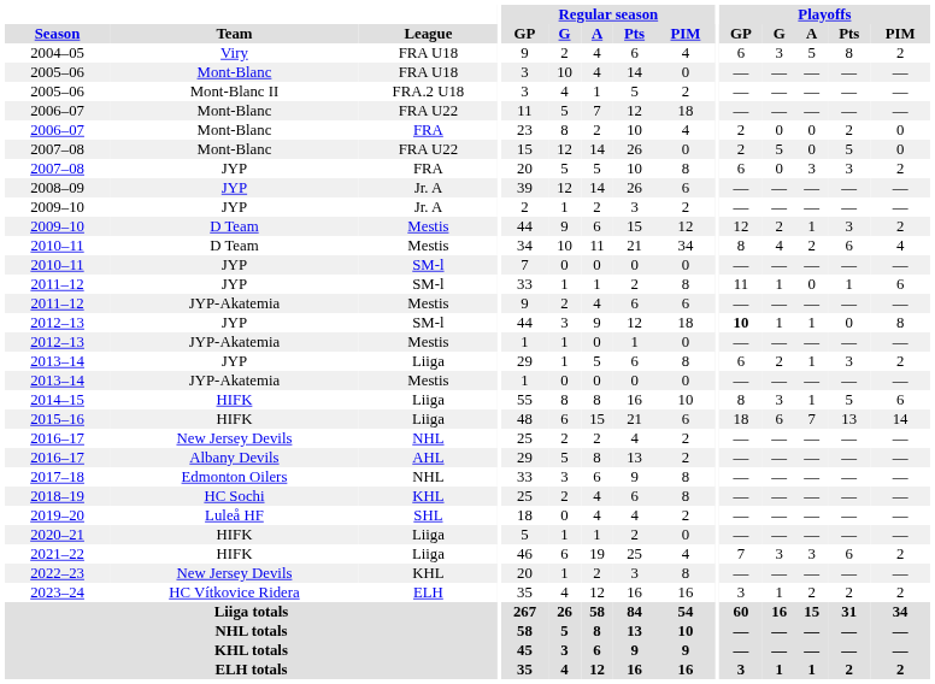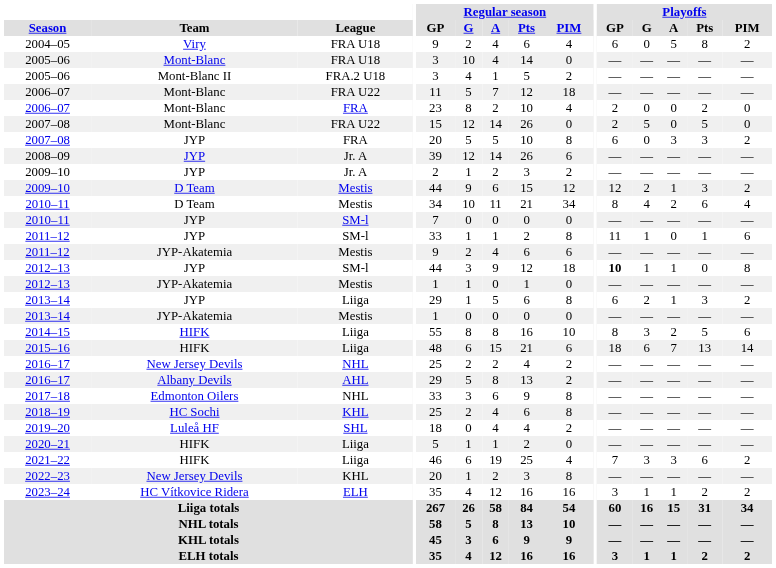2004–05 | Playoffs / G: 3 -> 0
2014–15 | Playoffs / A: 1 -> 2
2023–24 | Playoffs / A: 2 -> 1
